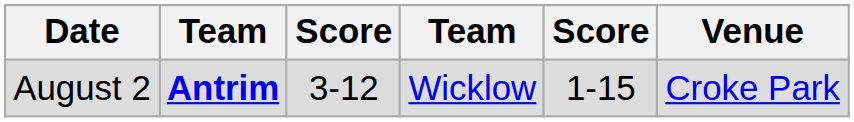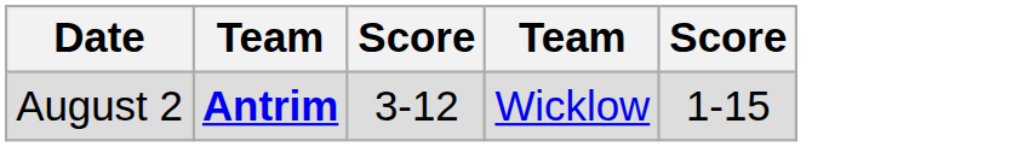- column: Venue | Croke Park
